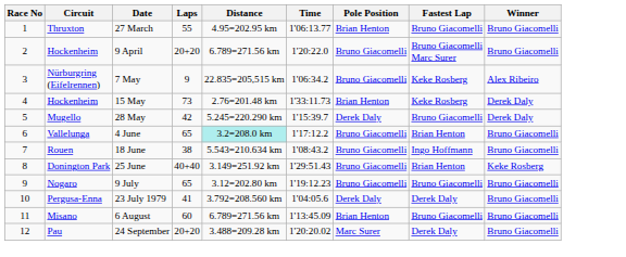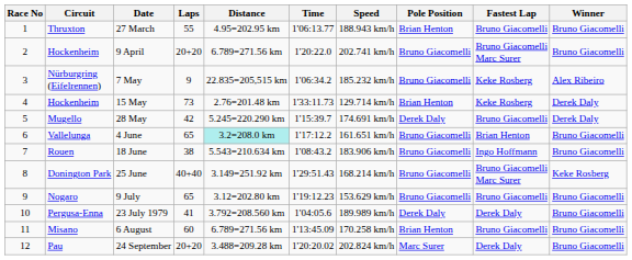+ column: Speed | 188.943 km/h | 202.741 km/h | 185.232 km/h | 129.714 km/h | 174.691 km/h | 161.651 km/h | 183.906 km/h | 168.214 km/h | 153.629 km/h | 189.989 km/h | 170.258 km/h | 202.824 km/h
25 June | Fastest Lap: Brian Henton -> Bruno Giacomelli Marc Surer
